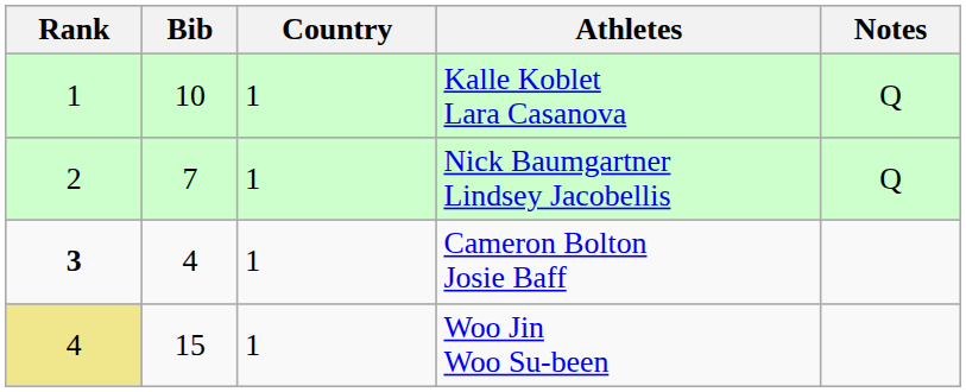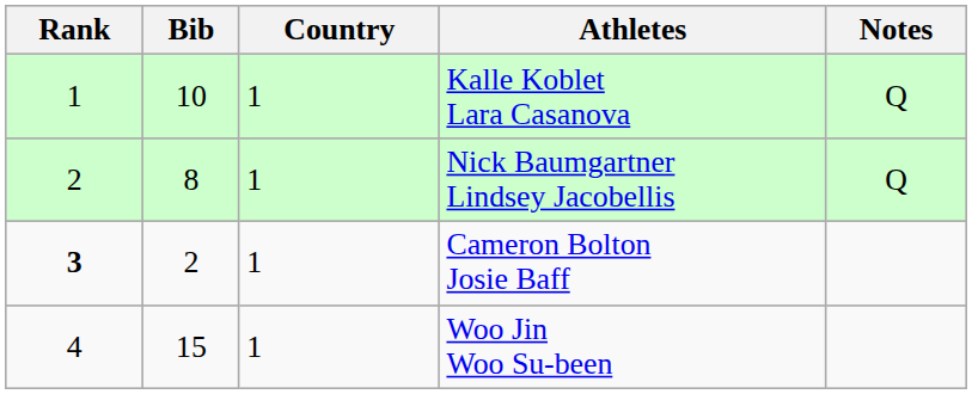Nick Baumgartner Lindsey Jacobellis | Bib: 7 -> 8
Cameron Bolton Josie Baff | Bib: 4 -> 2
Woo Jin Woo Su-been | Rank: khaki background -> no background
